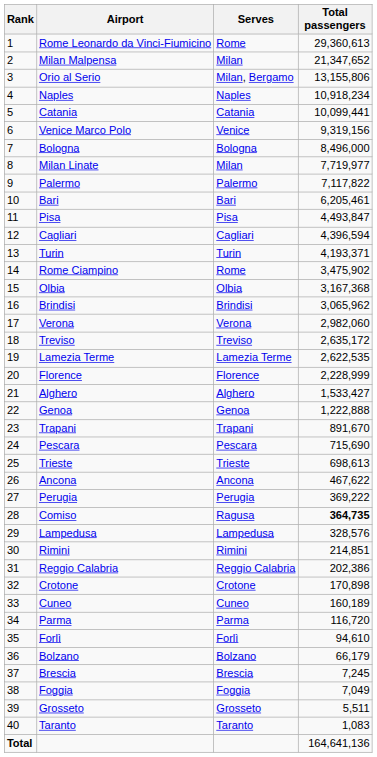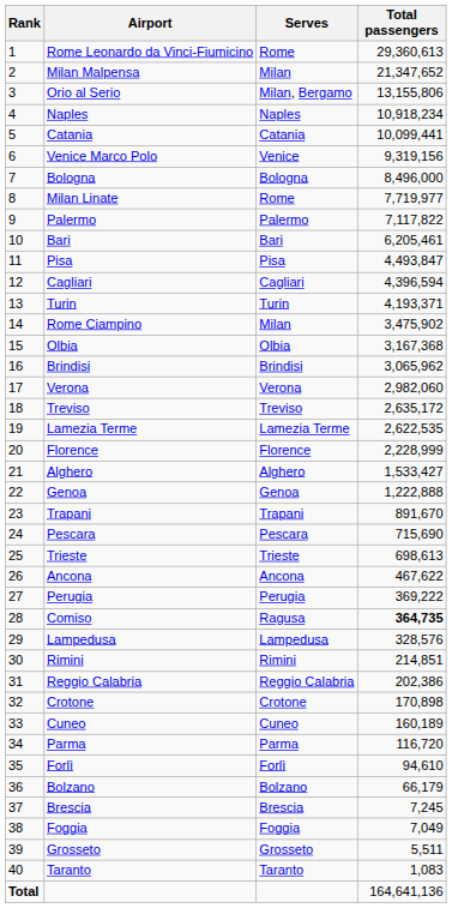Milan Linate | Serves: Milan -> Rome
Rome Ciampino | Serves: Rome -> Milan
